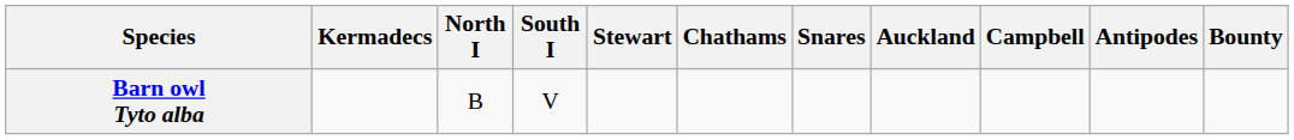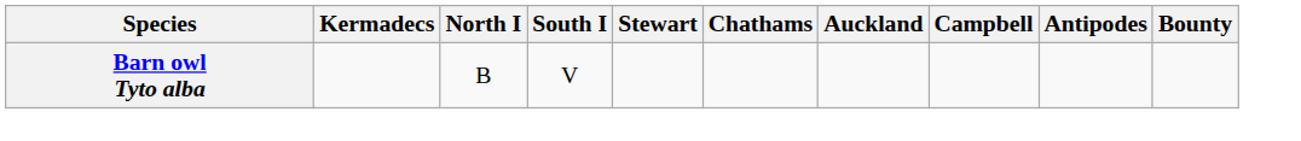- column: Snares
